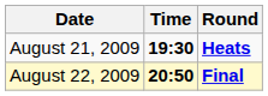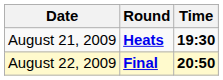columns swapped: Time <-> Round
